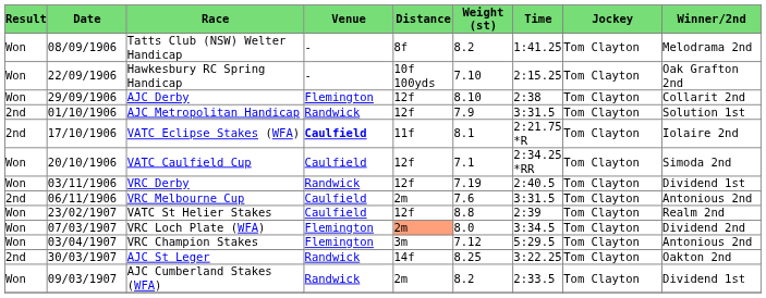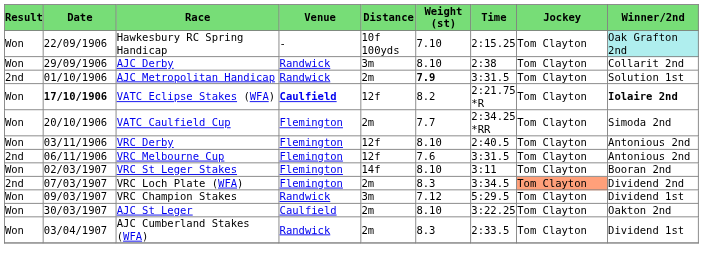- row: Won | 08/09/1906 | Tatts Club (NSW) Welter Handicap | - | 8f | 8.2 | 1:41.25 | Tom Clayton | Melodrama 2nd
Hawkesbury RC Spring Handicap | Winner/2nd: no background -> paleturquoise background
AJC Derby | Venue: Flemington -> Randwick
AJC Derby | Distance: 12f -> 3m
AJC Metropolitan Handicap | Distance: 12f -> 2m
AJC Metropolitan Handicap | Weight (st): normal -> bold
VATC Eclipse Stakes (WFA) | Result: 2nd -> Won
VATC Eclipse Stakes (WFA) | Date: normal -> bold
VATC Eclipse Stakes (WFA) | Distance: 11f -> 12f
VATC Eclipse Stakes (WFA) | Weight (st): 8.1 -> 8.2
VATC Eclipse Stakes (WFA) | Winner/2nd: normal -> bold
VATC Caulfield Cup | Venue: Caulfield -> Flemington
VATC Caulfield Cup | Distance: 12f -> 2m
VATC Caulfield Cup | Weight (st): 7.1 -> 7.7
VRC Derby | Venue: Randwick -> Flemington
VRC Derby | Weight (st): 7.19 -> 8.10
VRC Derby | Winner/2nd: Dividend 1st -> Antonious 2nd
VRC Melbourne Cup | Venue: Caulfield -> Flemington
VRC Melbourne Cup | Distance: 2m -> 12f
- row: Won | 23/02/1907 | VATC St Helier Stakes | Caulfield | 12f | 8.8 | 2:39 | Tom Clayton | Realm 2nd
+ row: Won | 02/03/1907 | VRC St Leger Stakes | Flemington | 14f | 8.10 | 3:11 | Tom Clayton | Booran 2nd
VRC Loch Plate (WFA) | Result: Won -> 2nd
VRC Loch Plate (WFA) | Distance: lightsalmon background -> no background
VRC Loch Plate (WFA) | Weight (st): 8.0 -> 8.3
VRC Loch Plate (WFA) | Jockey: no background -> lightsalmon background
VRC Champion Stakes | Date: 03/04/1907 -> 09/03/1907
VRC Champion Stakes | Venue: Flemington -> Randwick
VRC Champion Stakes | Winner/2nd: Antonious 2nd -> Dividend 1st
AJC St Leger | Result: 2nd -> Won
AJC St Leger | Venue: Randwick -> Caulfield
AJC St Leger | Distance: 14f -> 2m
AJC St Leger | Weight (st): 8.25 -> 8.10
AJC Cumberland Stakes (WFA) | Date: 09/03/1907 -> 03/04/1907
AJC Cumberland Stakes (WFA) | Weight (st): 8.2 -> 8.3
